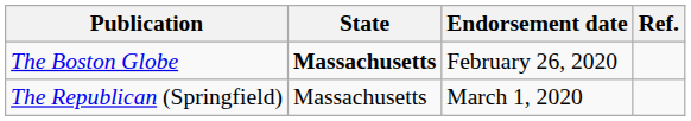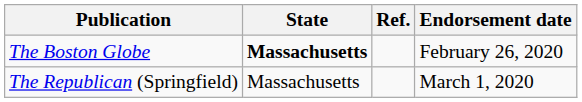columns swapped: Endorsement date <-> Ref.
